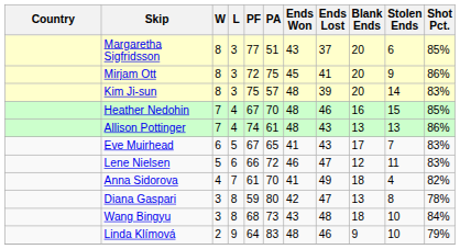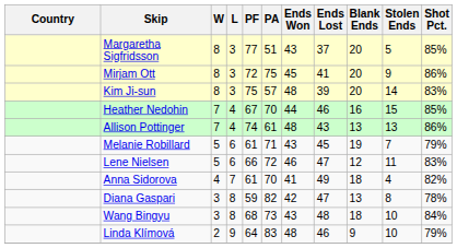Margaretha Sigfridsson | Stolen Ends: 6 -> 5
Heather Nedohin | Ends Won: 48 -> 44
- row: Eve Muirhead | 6 | 5 | 67 | 65 | 41 | 43 | 17 | 7 | 83%
+ row: Melanie Robillard | 5 | 6 | 61 | 71 | 43 | 45 | 19 | 7 | 79%
Diana Gaspari | PA: 80 -> 82
